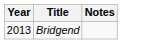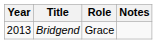+ column: Role | Grace
